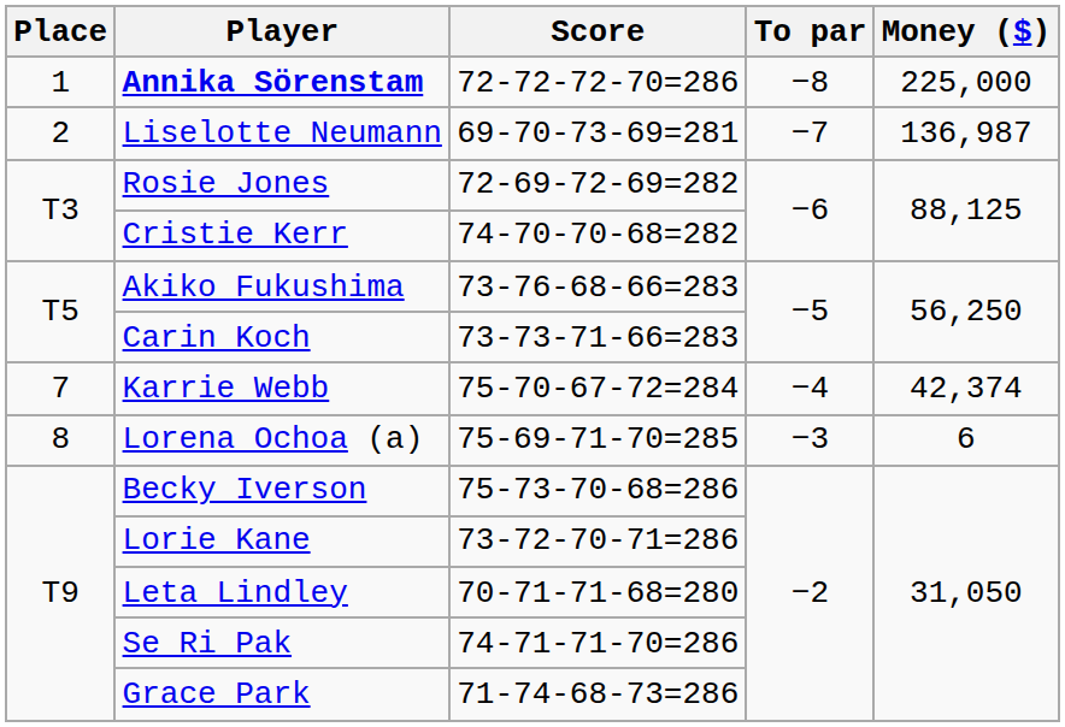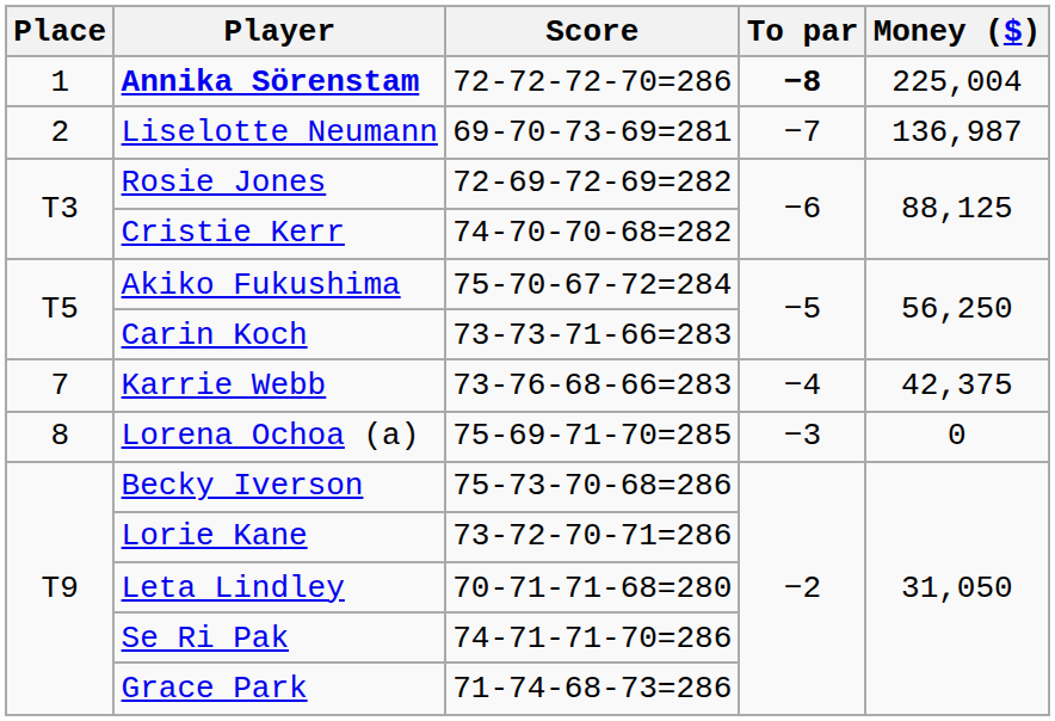Annika Sörenstam | To par: normal -> bold
Annika Sörenstam | Money ($): 225,000 -> 225,004
Akiko Fukushima | Score: 73-76-68-66=283 -> 75-70-67-72=284
Karrie Webb | Score: 75-70-67-72=284 -> 73-76-68-66=283
Karrie Webb | Money ($): 42,374 -> 42,375
Lorena Ochoa (a) | Money ($): 6 -> 0
